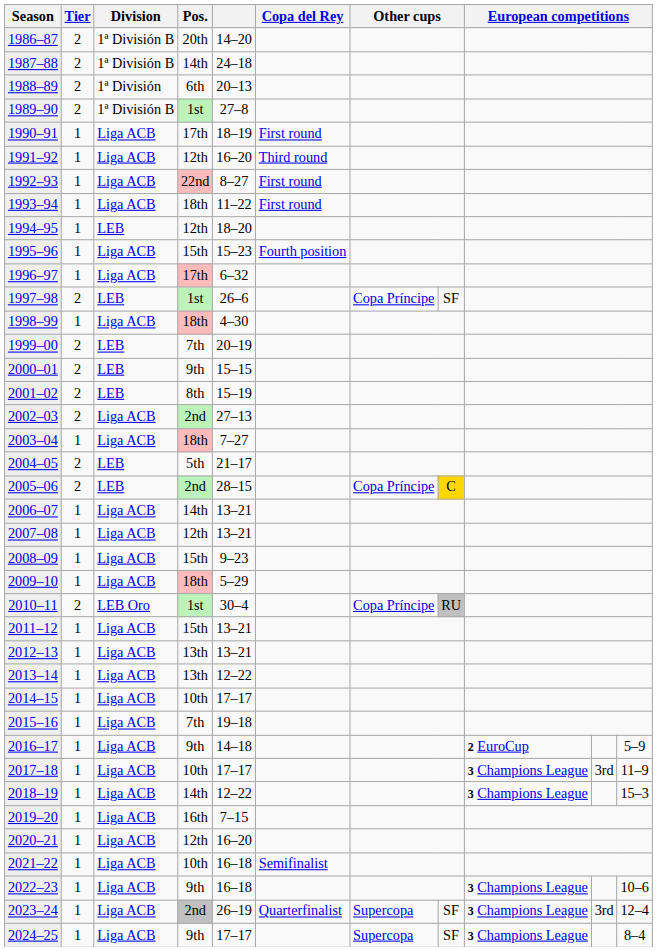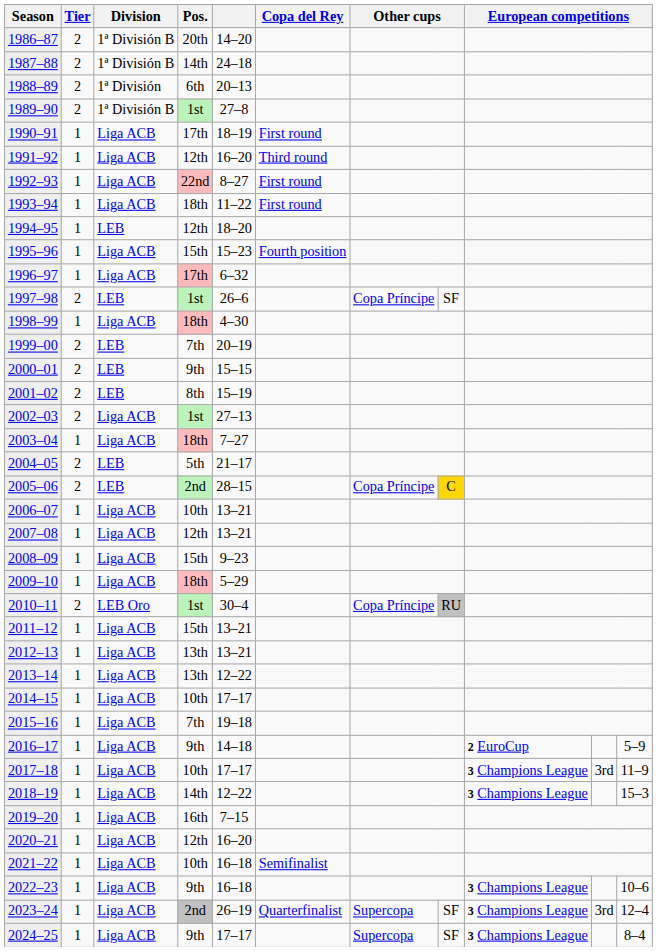2002–03 | Pos.: 2nd -> 1st
2006–07 | Pos.: 14th -> 10th
